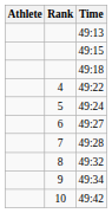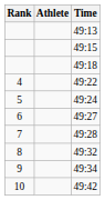columns swapped: Rank <-> Athlete
